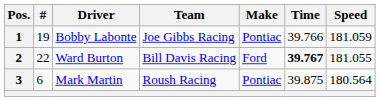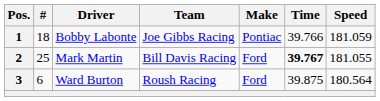1 | #: 19 -> 18
2 | #: 22 -> 25
2 | Driver: Ward Burton -> Mark Martin
3 | Driver: Mark Martin -> Ward Burton
3 | Make: Pontiac -> Ford
